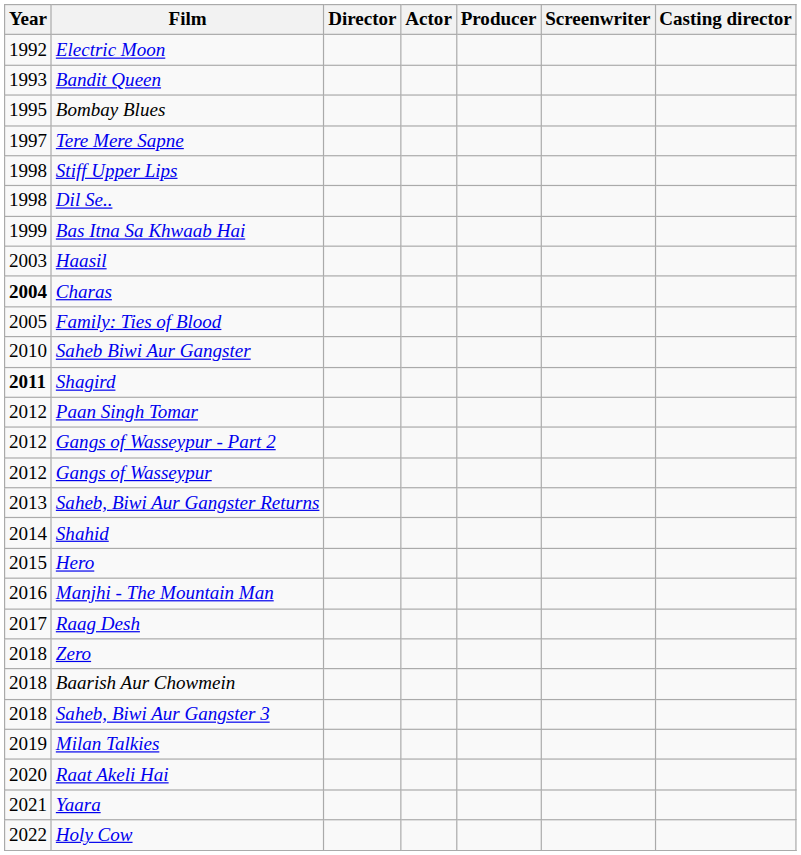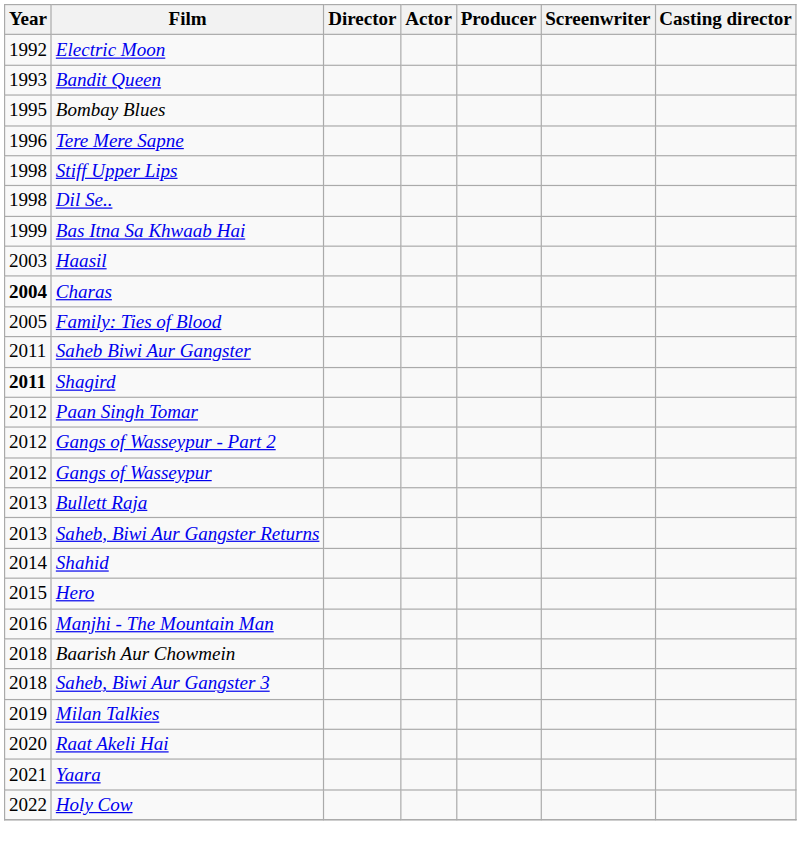Tere Mere Sapne | Year: 1997 -> 1996
Saheb Biwi Aur Gangster | Year: 2010 -> 2011
+ row: 2013 | Bullett Raja
- row: 2017 | Raag Desh
- row: 2018 | Zero
